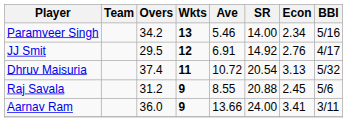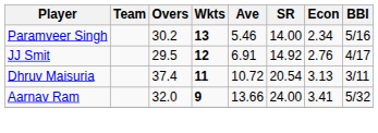Paramveer Singh | Overs: 34.2 -> 30.2
Dhruv Maisuria | BBI: 5/32 -> 3/11
- row: Raj Savala | 31.2 | 9 | 8.55 | 20.88 | 2.45 | 5/6
Aarnav Ram | Overs: 36.0 -> 32.0
Aarnav Ram | BBI: 3/11 -> 5/32
